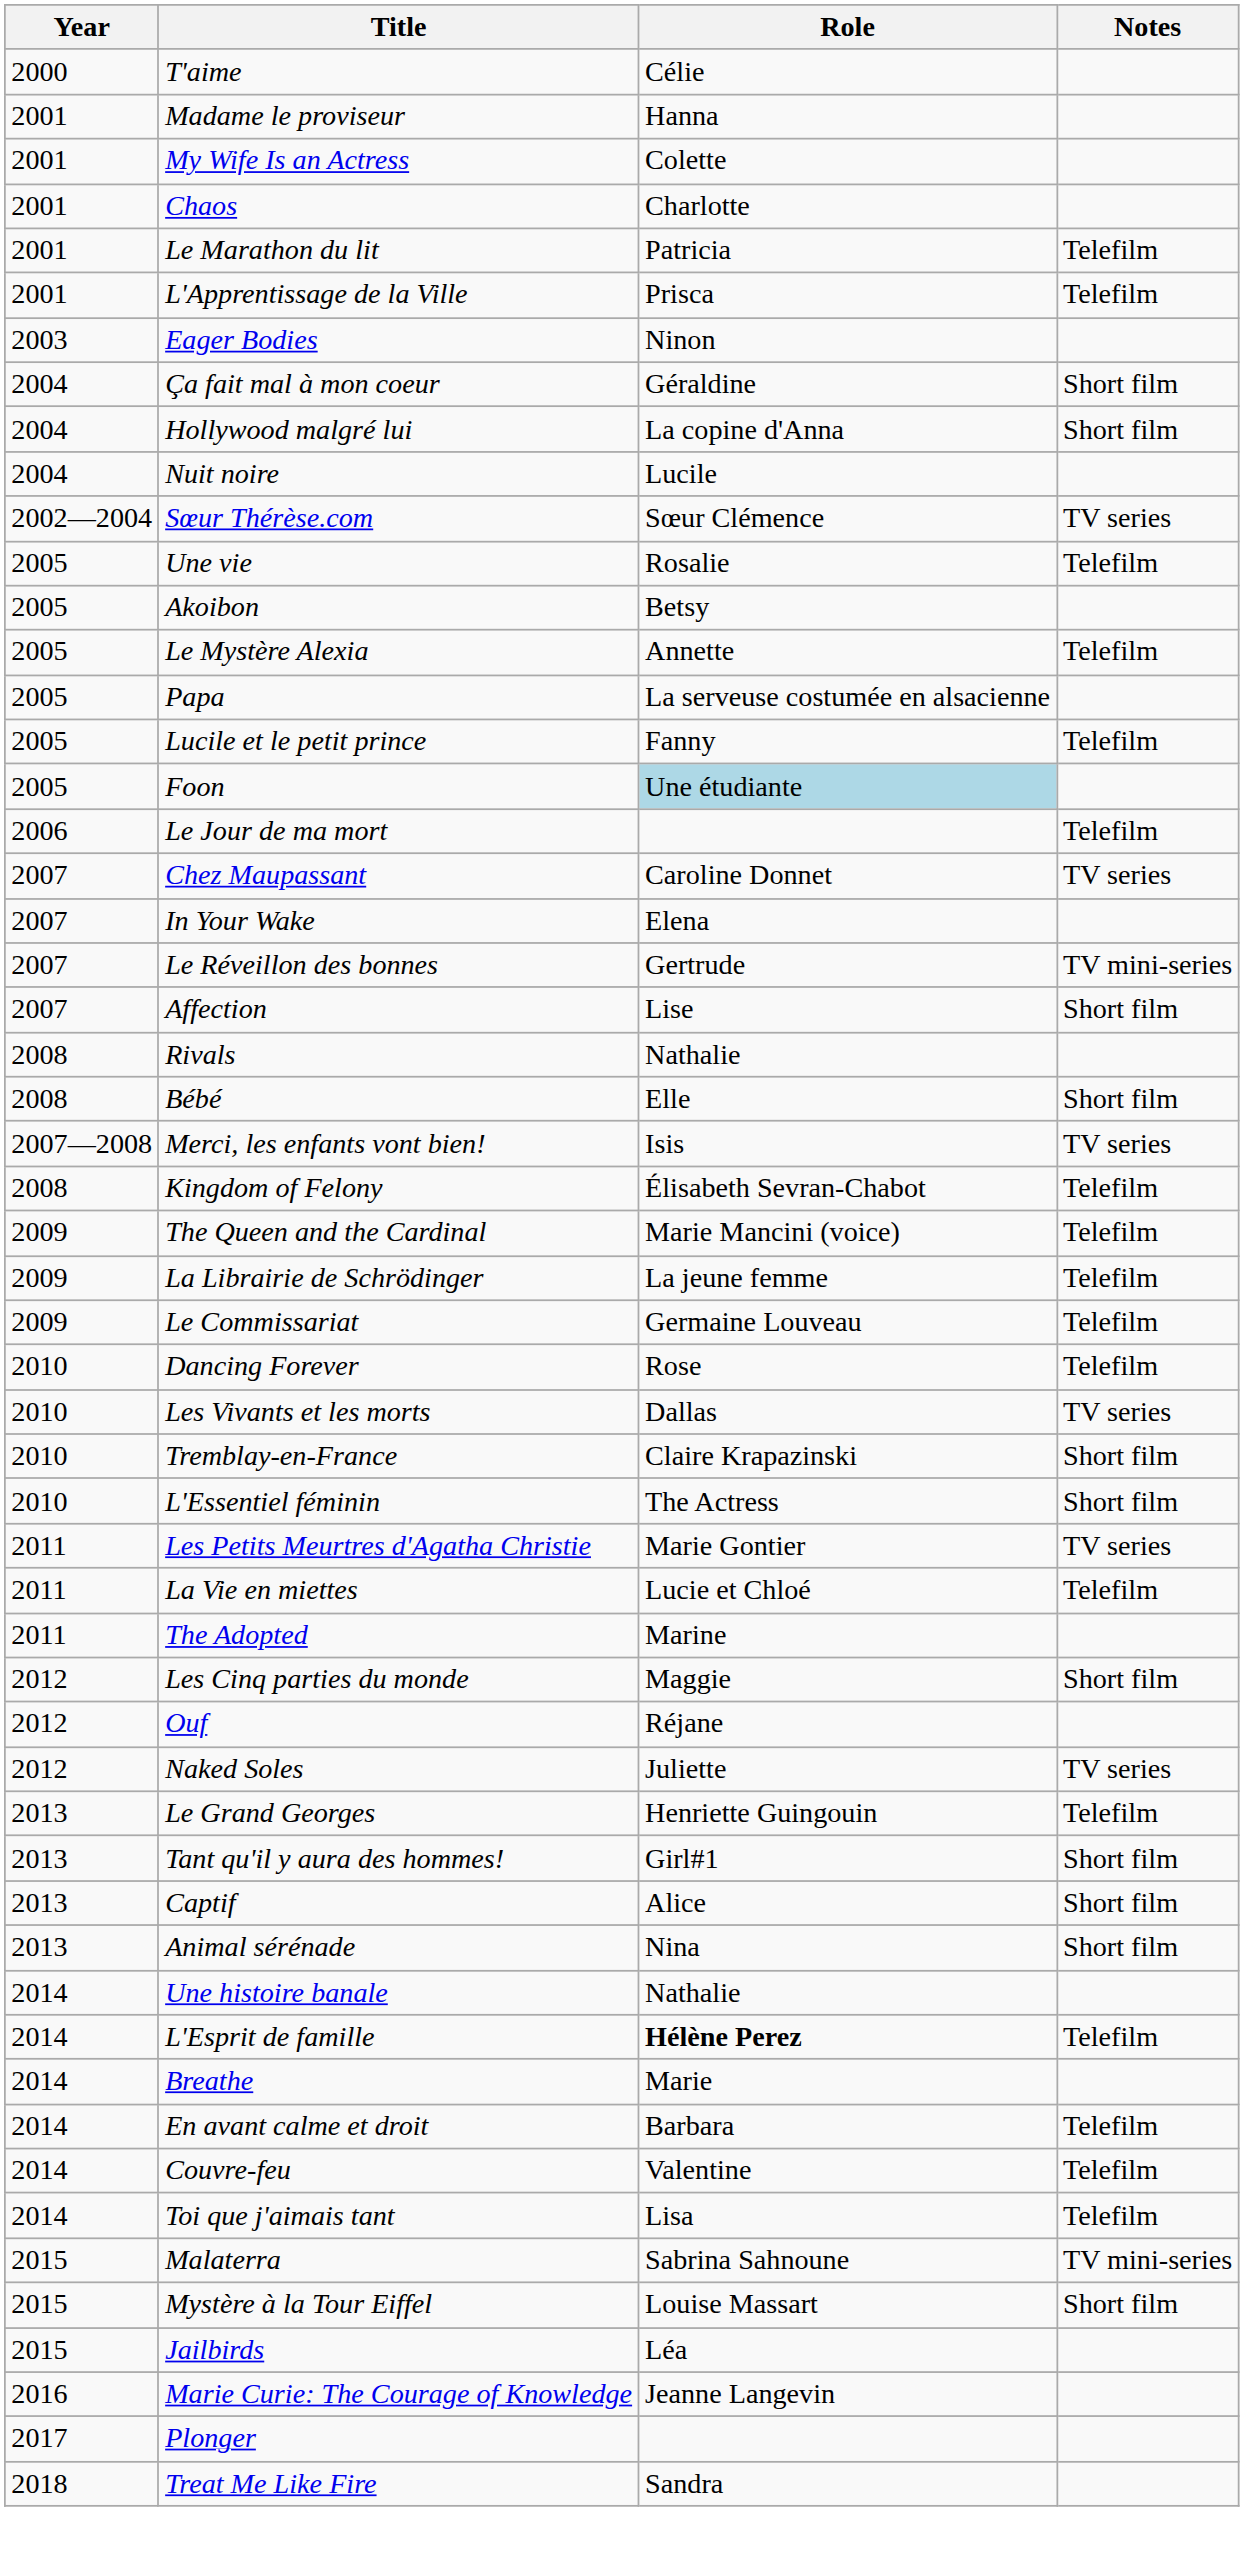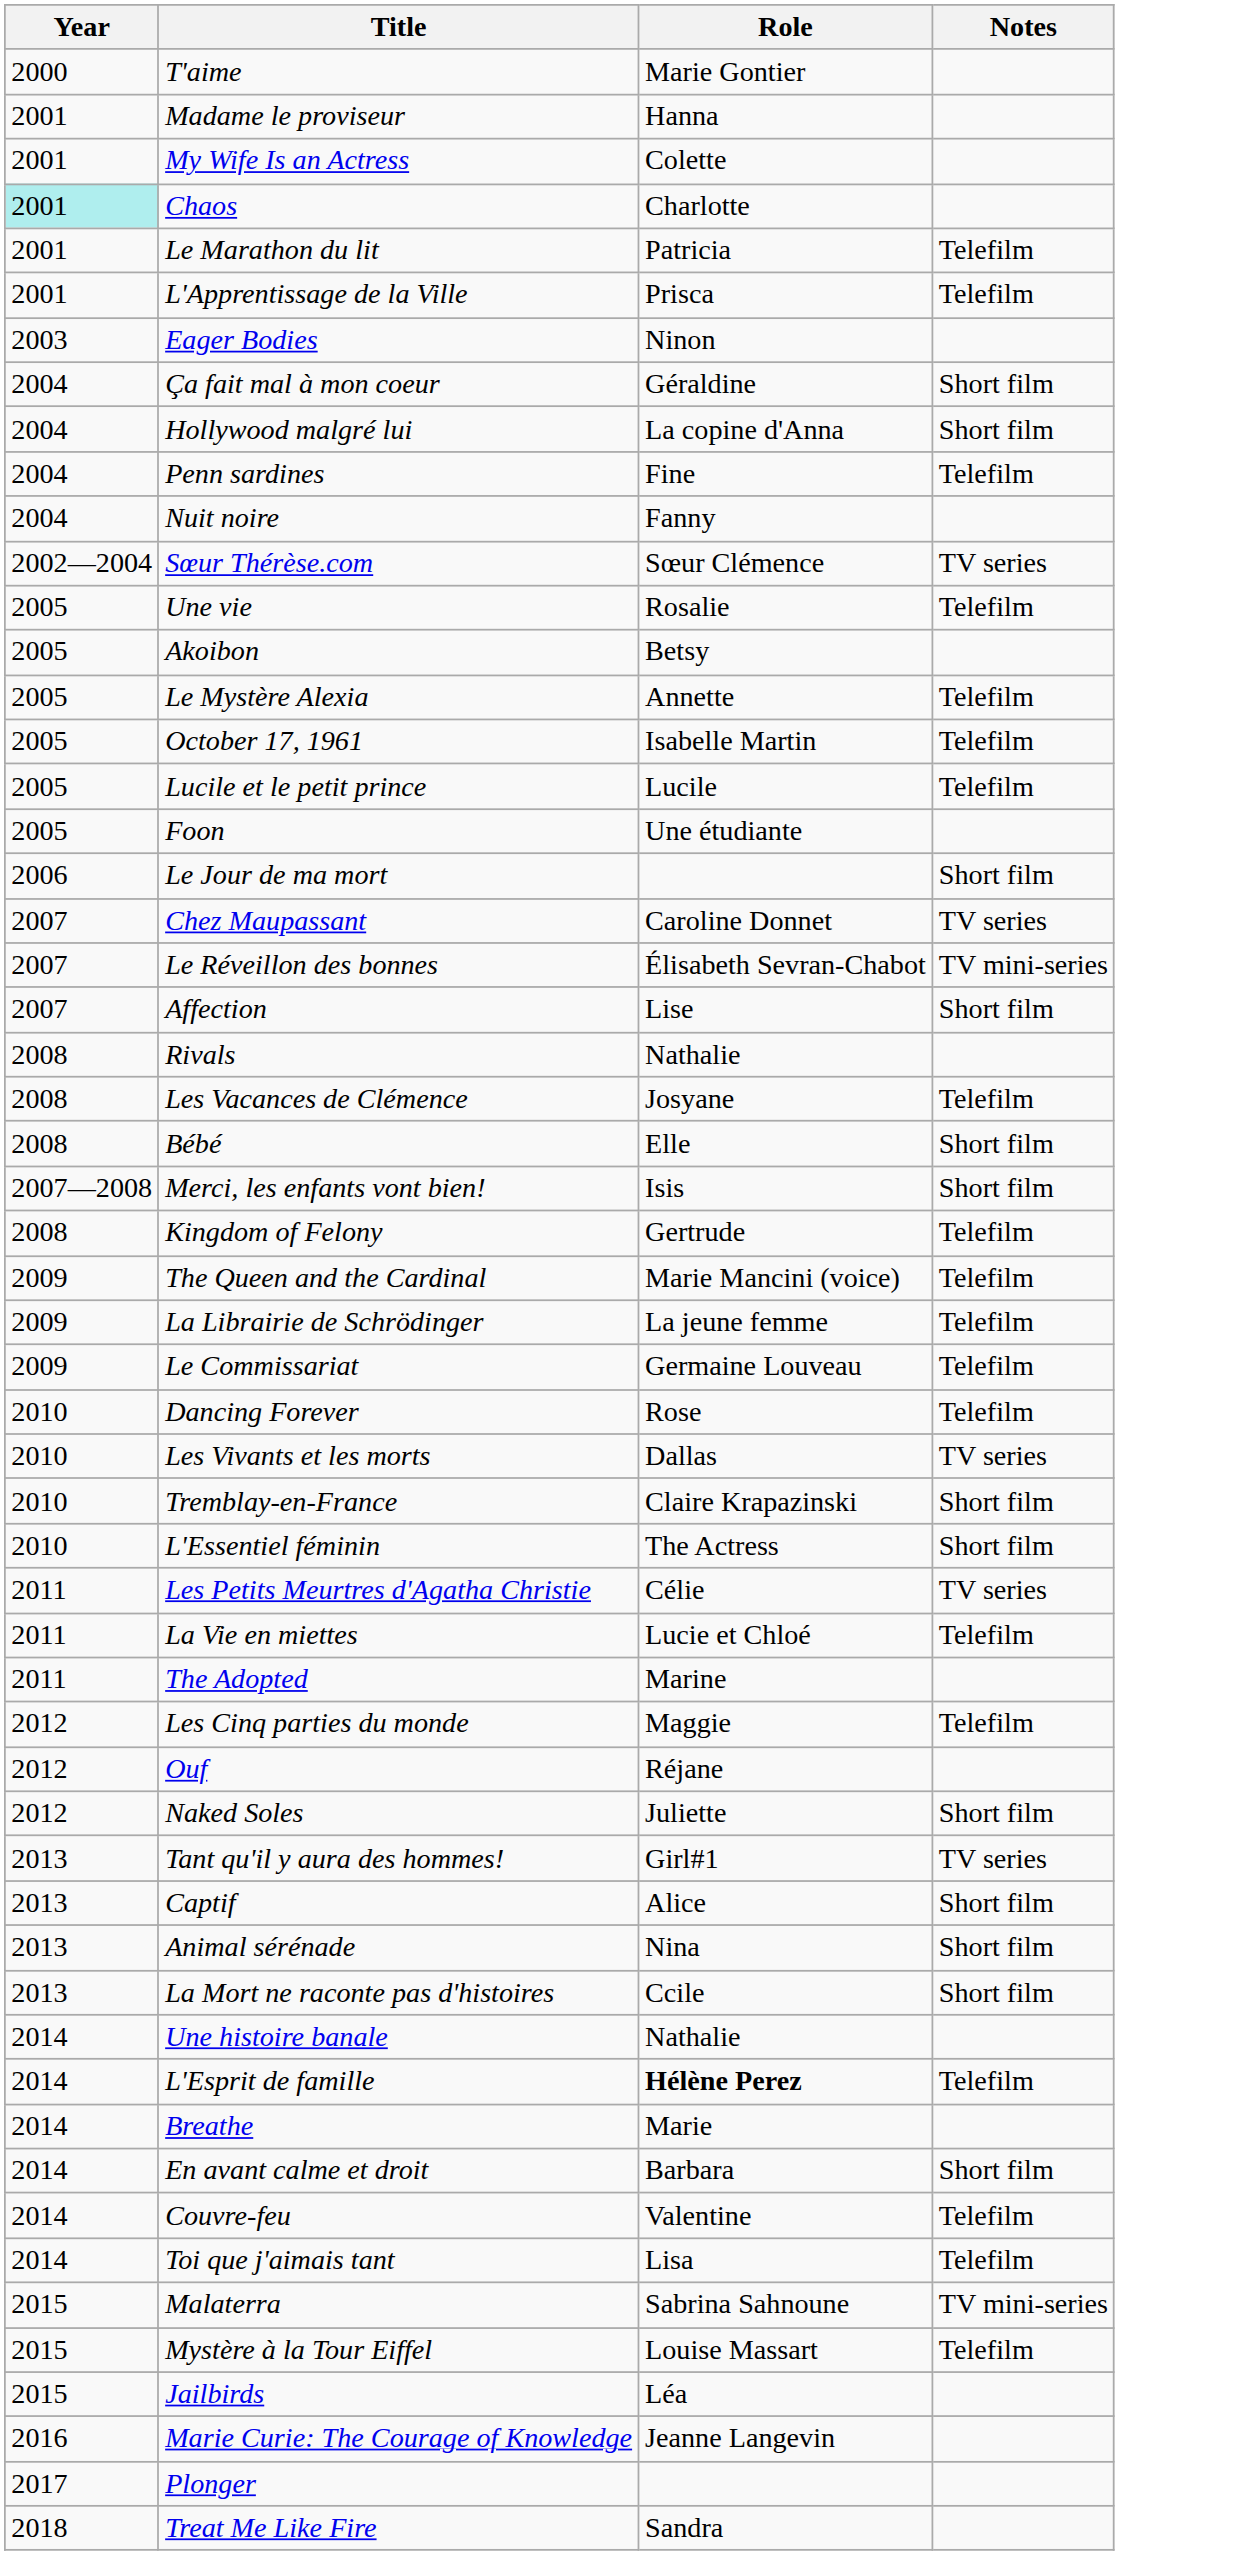T'aime | Role: Célie -> Marie Gontier
Chaos | Year: no background -> paleturquoise background
+ row: 2004 | Penn sardines | Fine | Telefilm
Nuit noire | Role: Lucile -> Fanny
- row: 2005 | Papa | La serveuse costumée en alsacienne
+ row: 2005 | October 17, 1961 | Isabelle Martin | Telefilm
Lucile et le petit prince | Role: Fanny -> Lucile
Foon | Role: lightblue background -> no background
Le Jour de ma mort | Notes: Telefilm -> Short film
- row: 2007 | In Your Wake | Elena
Le Réveillon des bonnes | Role: Gertrude -> Élisabeth Sevran-Chabot
+ row: 2008 | Les Vacances de Clémence | Josyane | Telefilm
Merci, les enfants vont bien! | Notes: TV series -> Short film
Kingdom of Felony | Role: Élisabeth Sevran-Chabot -> Gertrude
Les Petits Meurtres d'Agatha Christie | Role: Marie Gontier -> Célie
Les Cinq parties du monde | Notes: Short film -> Telefilm
Naked Soles | Notes: TV series -> Short film
- row: 2013 | Le Grand Georges | Henriette Guingouin | Telefilm
Tant qu'il y aura des hommes! | Notes: Short film -> TV series
+ row: 2013 | La Mort ne raconte pas d'histoires | Ccile | Short film
En avant calme et droit | Notes: Telefilm -> Short film
Mystère à la Tour Eiffel | Notes: Short film -> Telefilm
